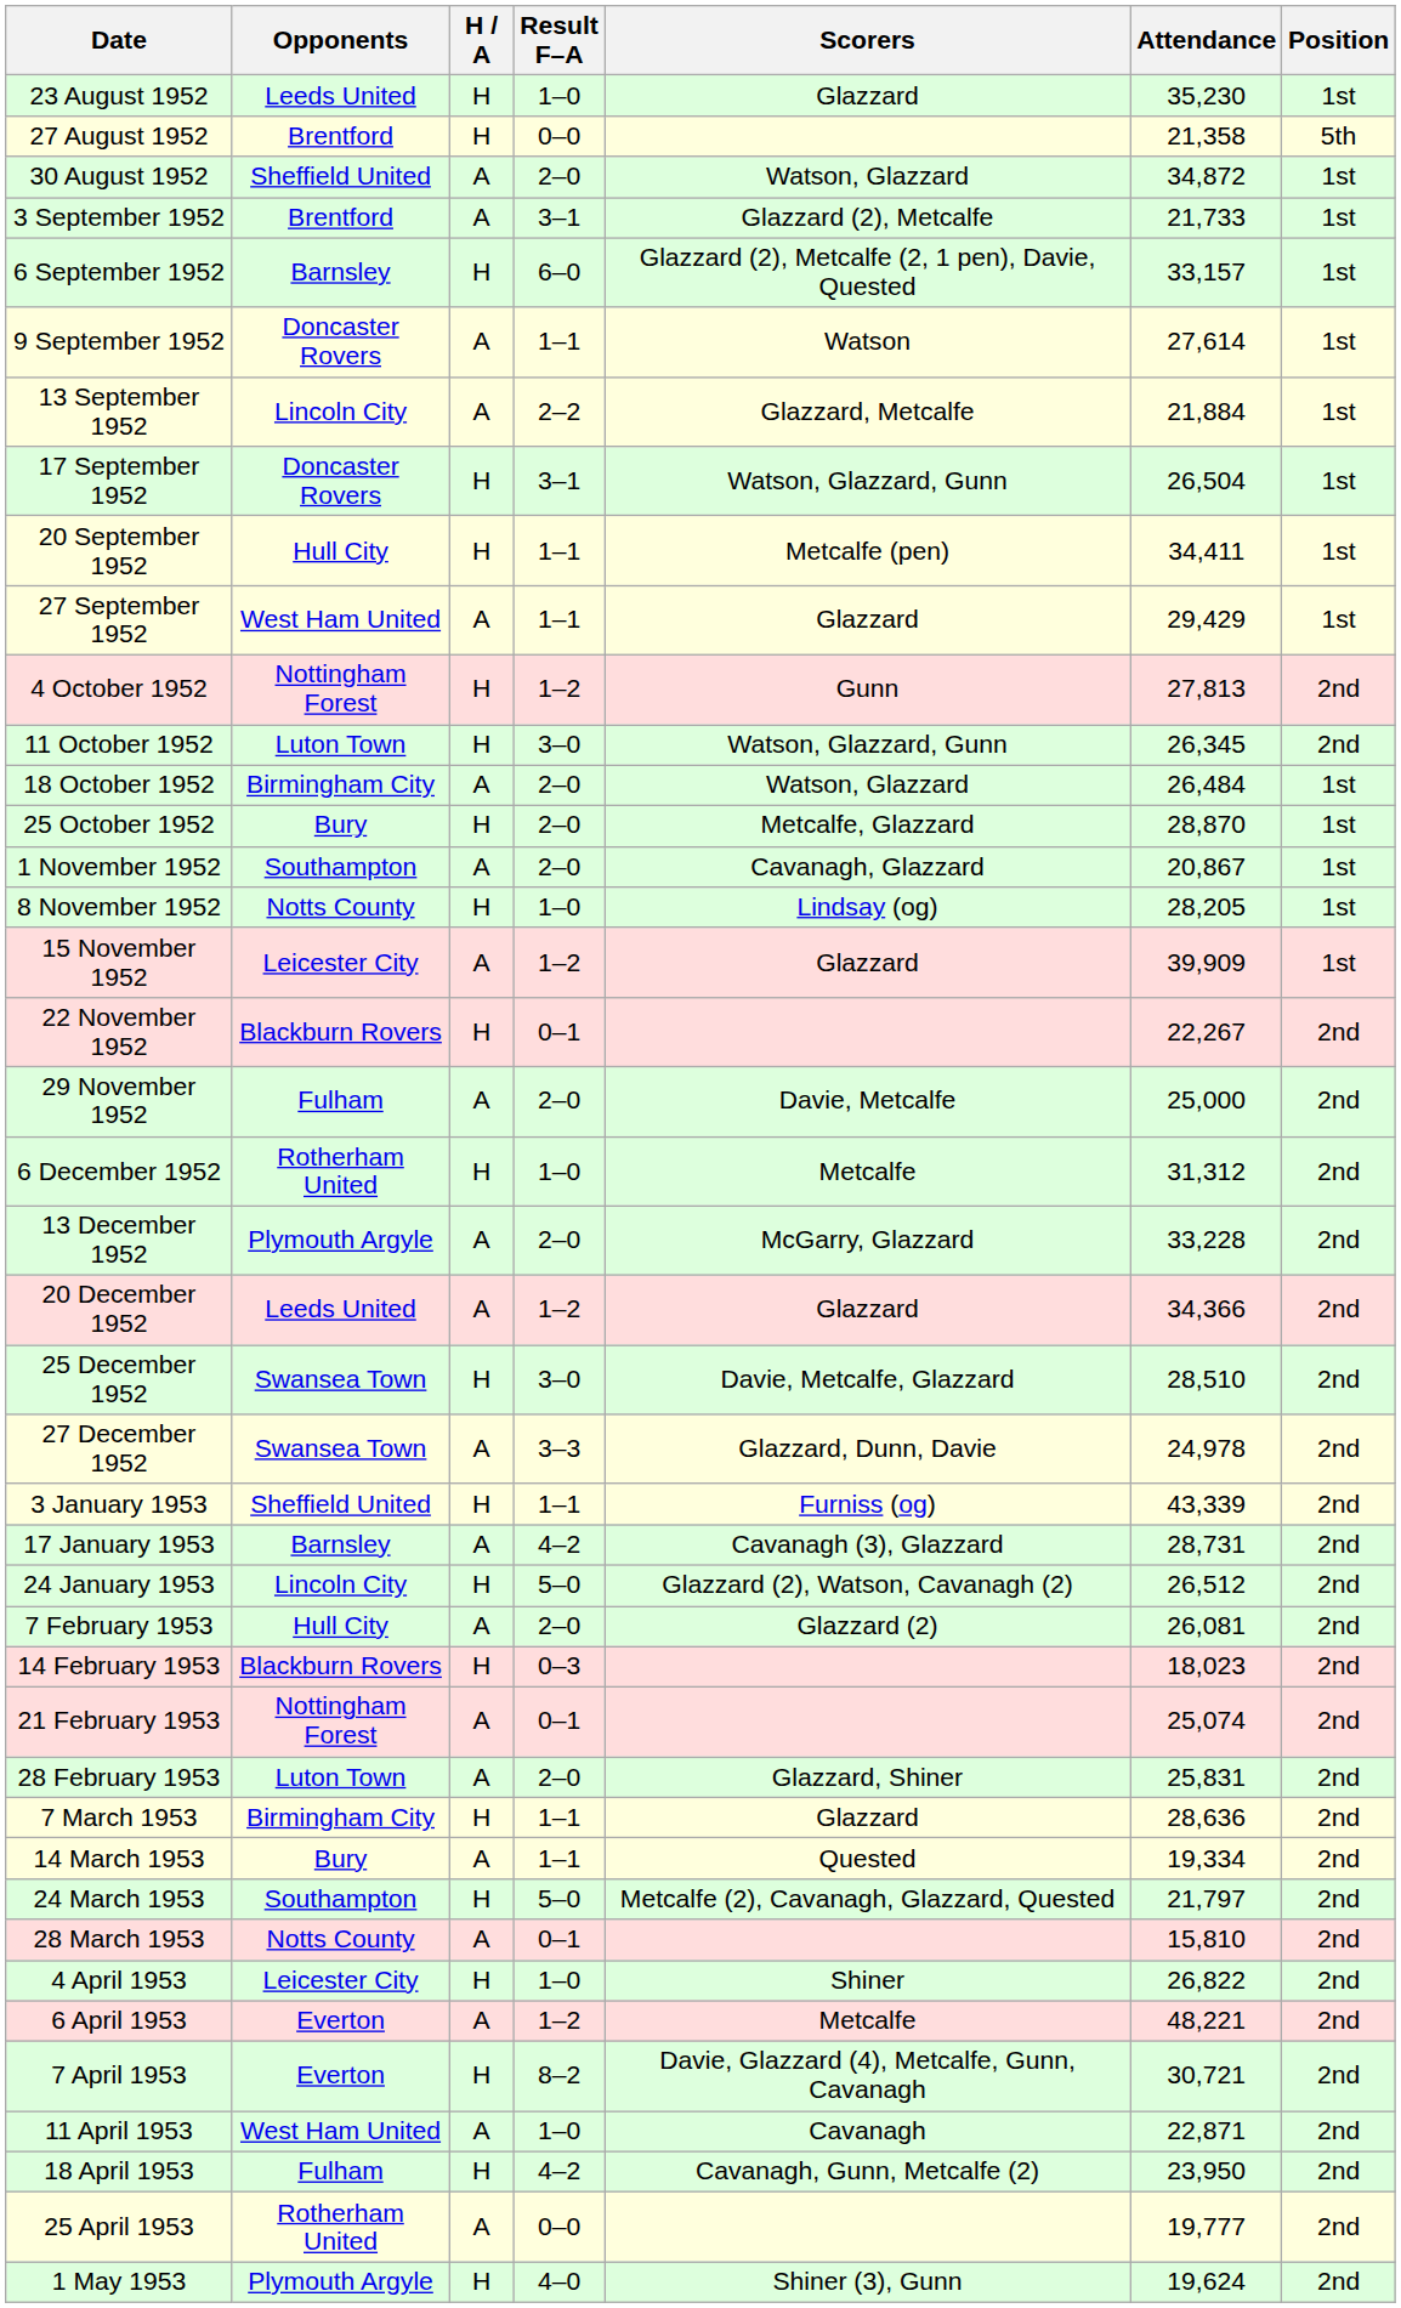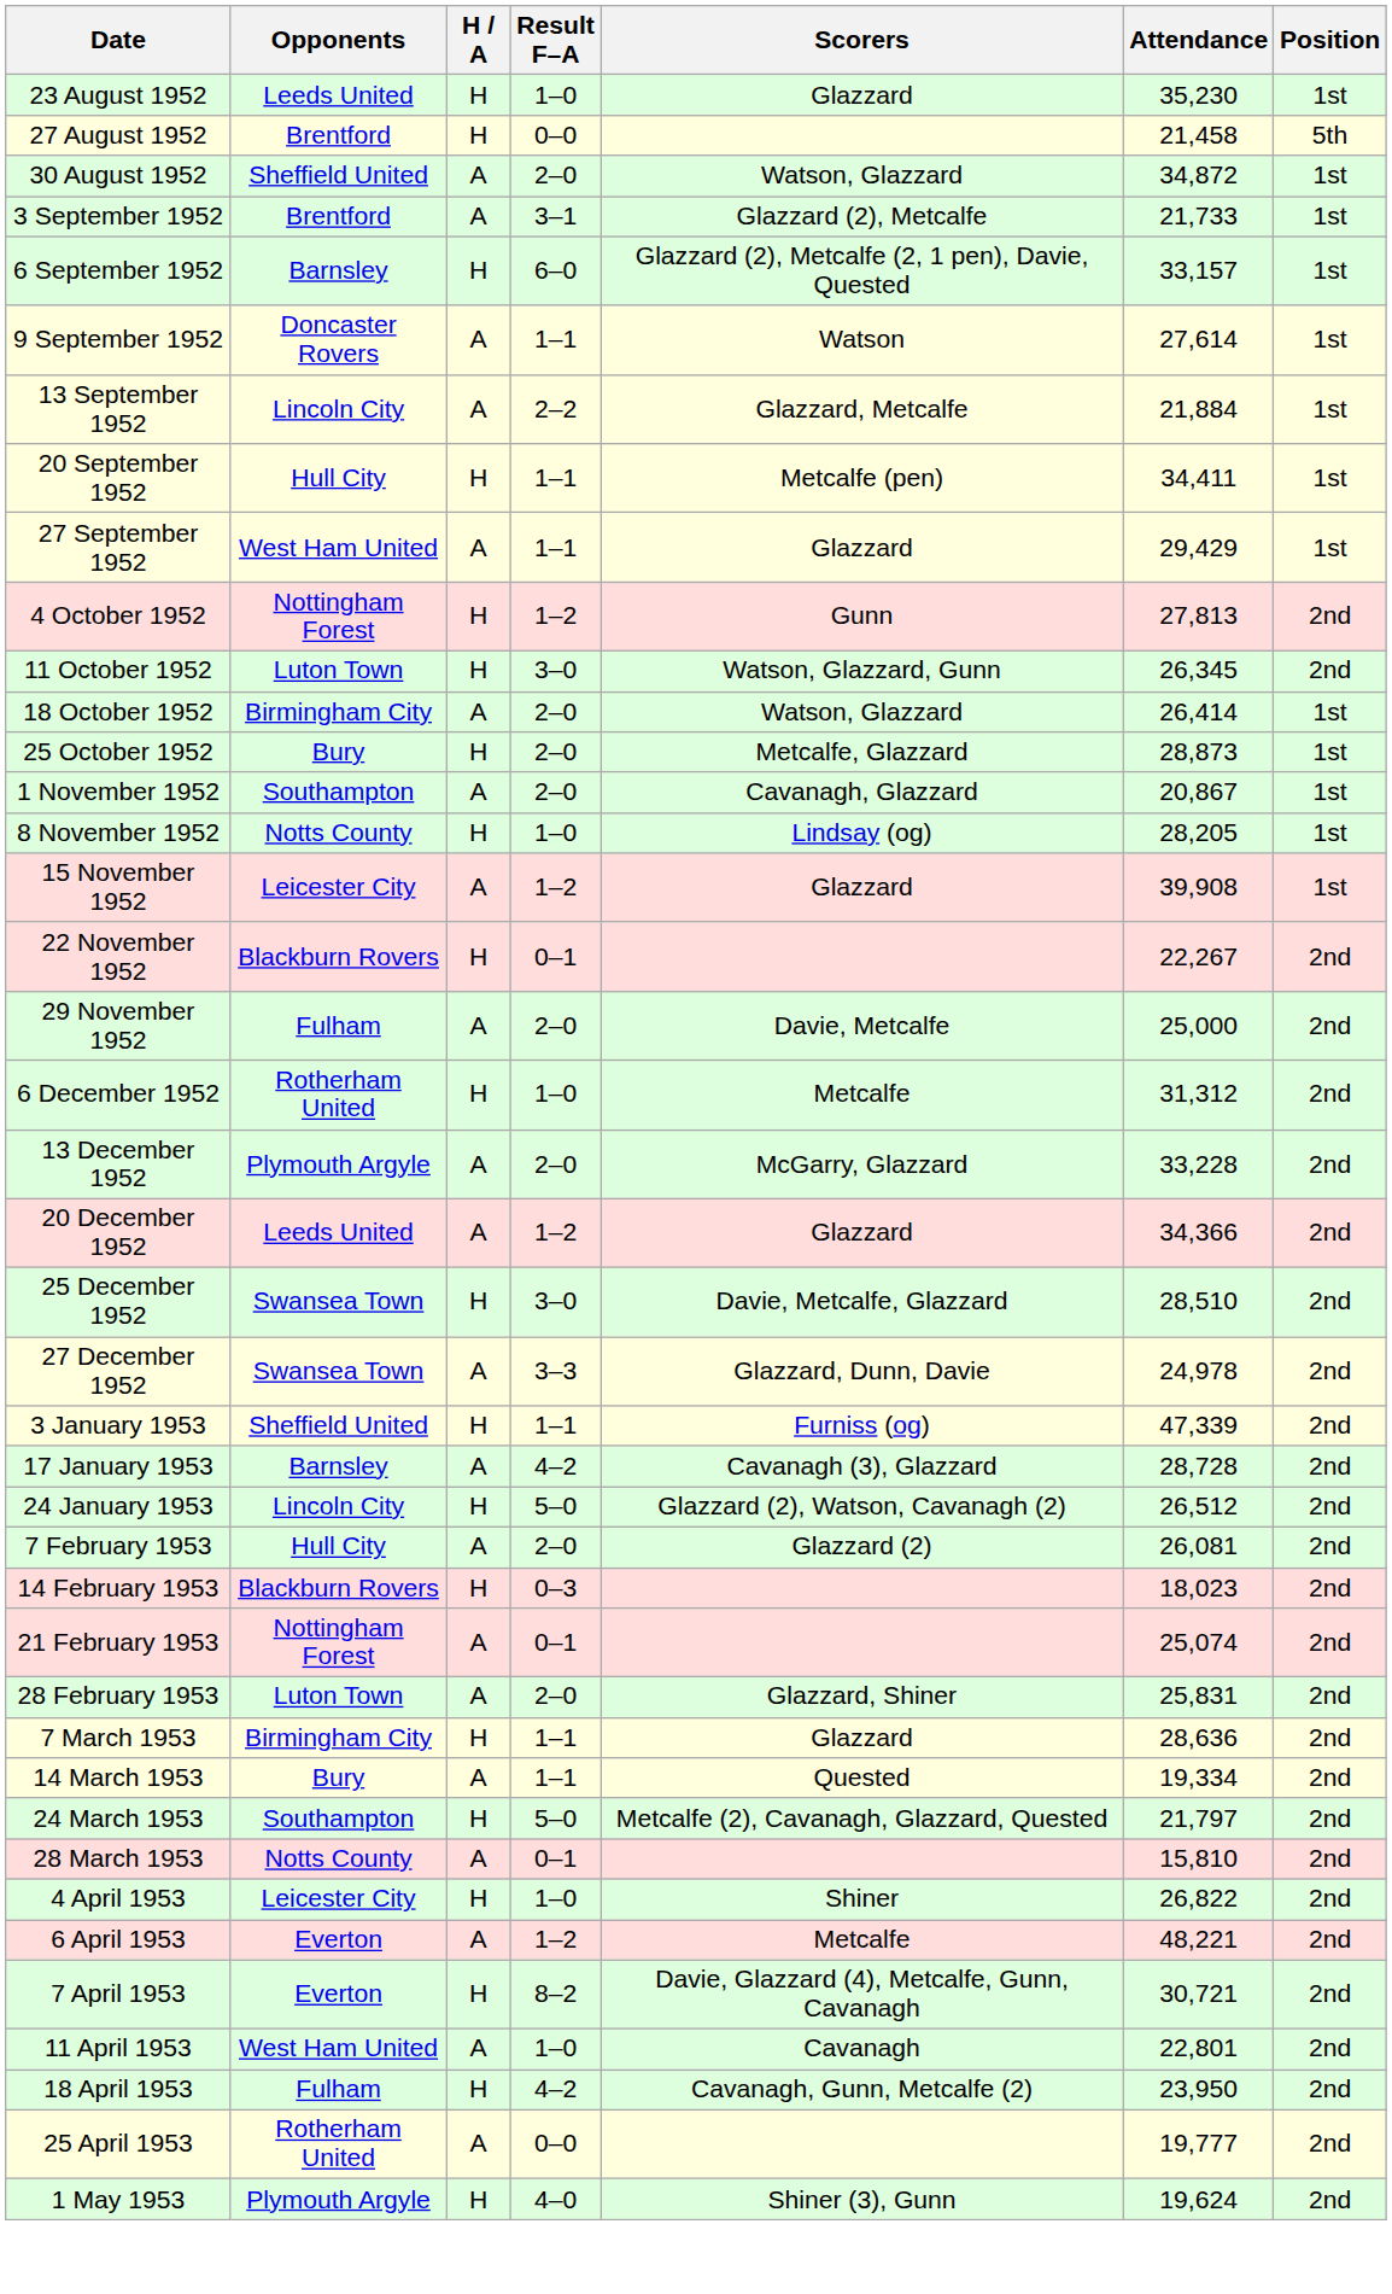27 August 1952 | Attendance: 21,358 -> 21,458
- row: 17 September 1952 | Doncaster Rovers | H | 3–1 | Watson, Glazzard, Gunn | 26,504 | 1st
18 October 1952 | Attendance: 26,484 -> 26,414
25 October 1952 | Attendance: 28,870 -> 28,873
15 November 1952 | Attendance: 39,909 -> 39,908
3 January 1953 | Attendance: 43,339 -> 47,339
17 January 1953 | Attendance: 28,731 -> 28,728
11 April 1953 | Attendance: 22,871 -> 22,801
